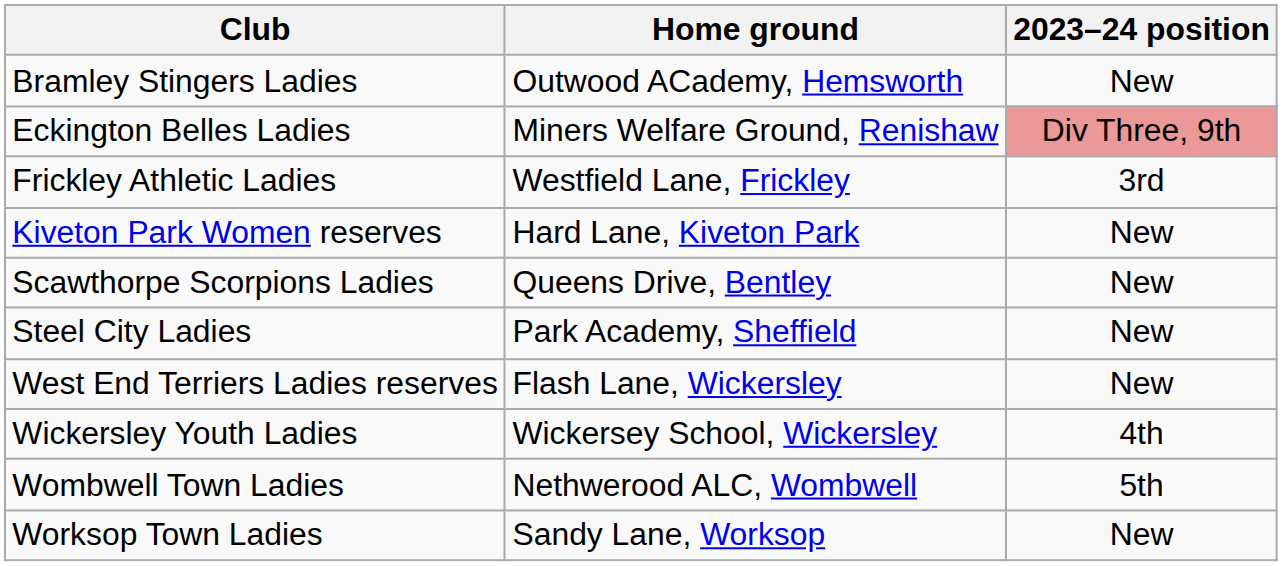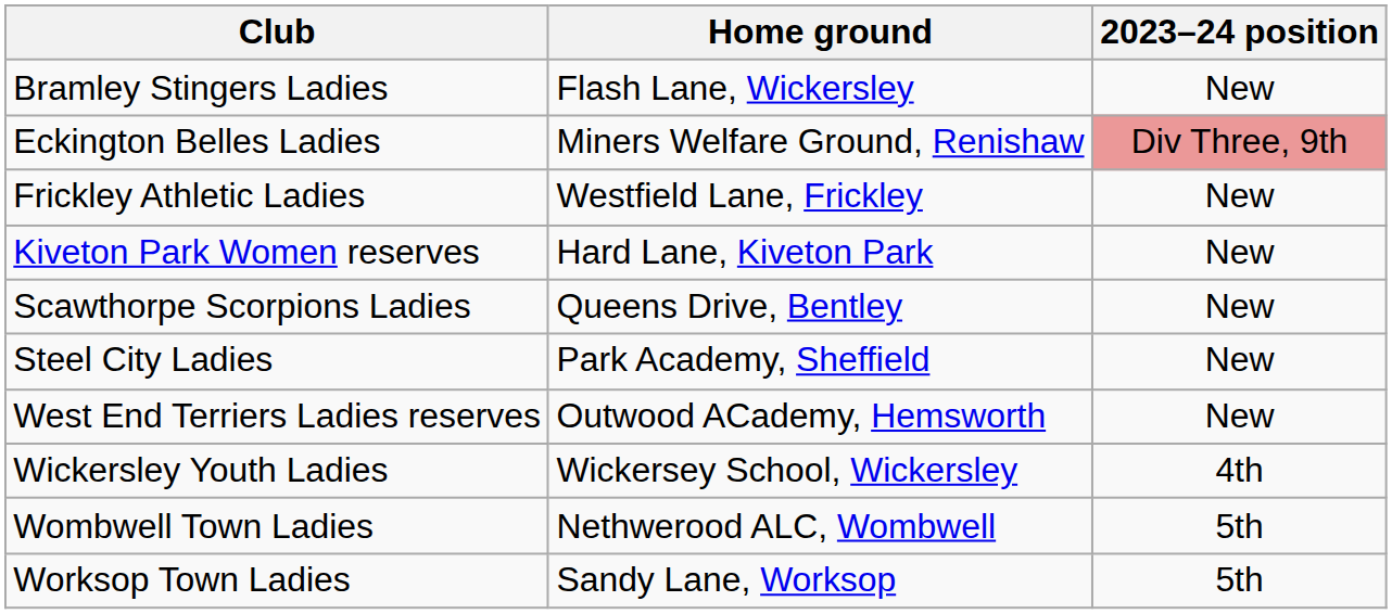Bramley Stingers Ladies | Home ground: Outwood ACademy, Hemsworth -> Flash Lane, Wickersley
Frickley Athletic Ladies | 2023–24 position: 3rd -> New
West End Terriers Ladies reserves | Home ground: Flash Lane, Wickersley -> Outwood ACademy, Hemsworth
Worksop Town Ladies | 2023–24 position: New -> 5th
